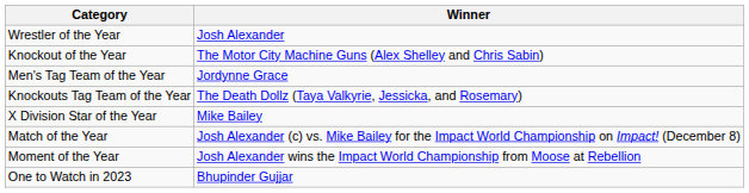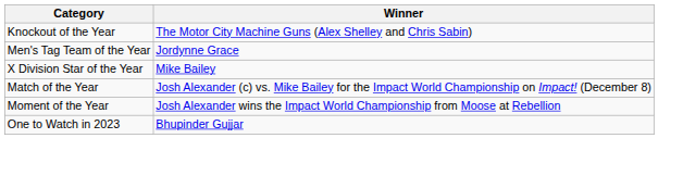- row: Wrestler of the Year | Josh Alexander
- row: Knockouts Tag Team of the Year | The Death Dollz (Taya Valkyrie, Jessicka, and Rosemary)
